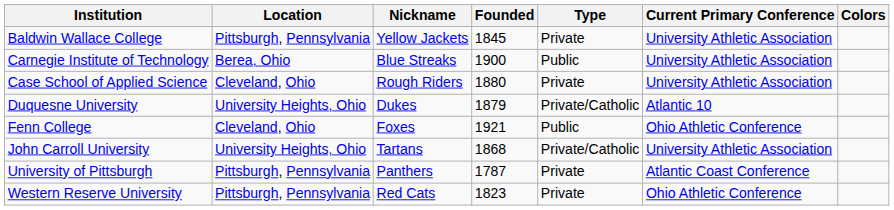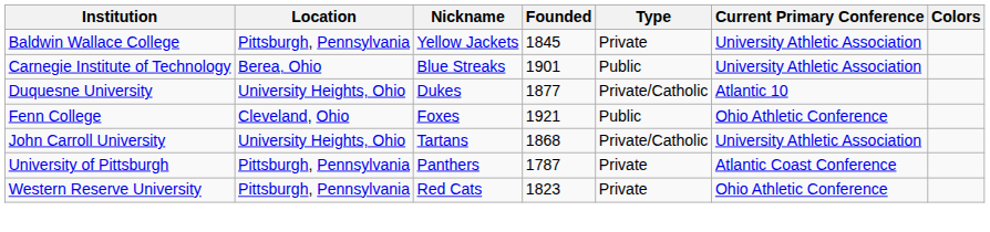Carnegie Institute of Technology | Founded: 1900 -> 1901
- row: Case School of Applied Science | Cleveland, Ohio | Rough Riders | 1880 | Private | University Athletic Association
Duquesne University | Founded: 1879 -> 1877
